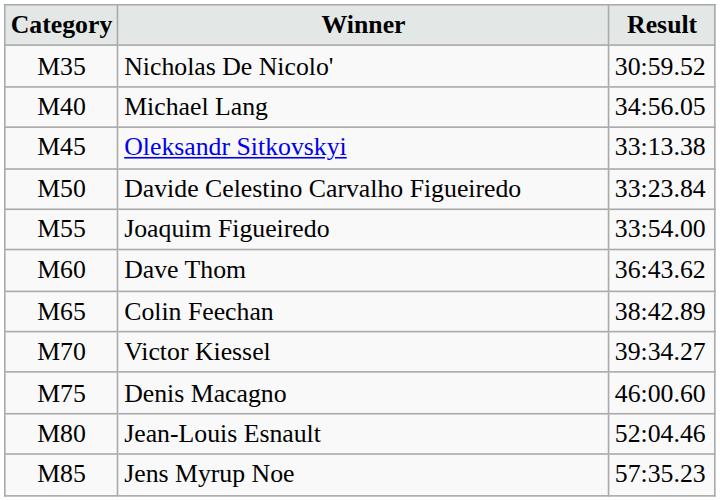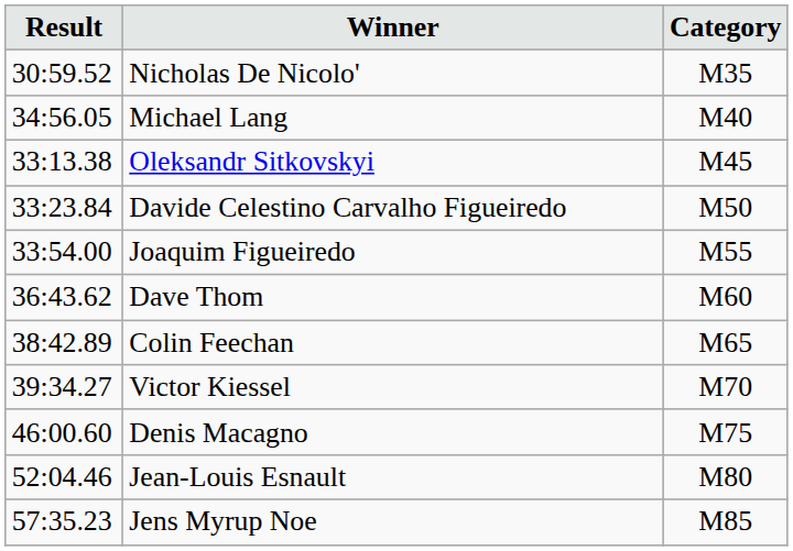columns swapped: Category <-> Result
